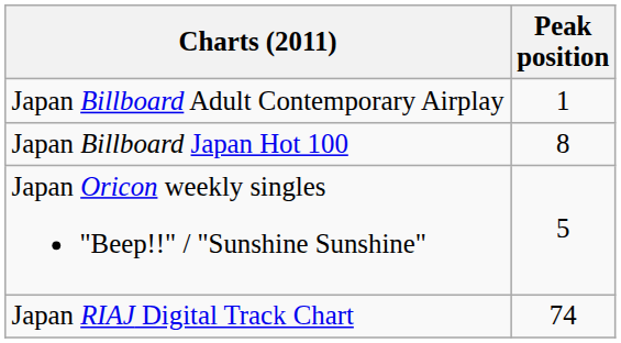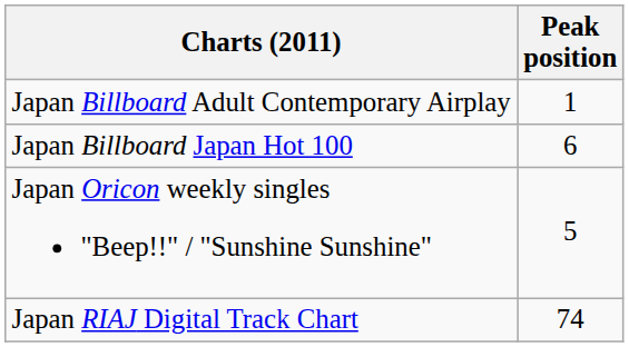Japan Billboard Japan Hot 100 | Peak position: 8 -> 6
